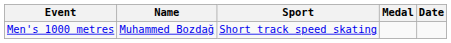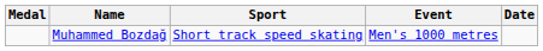columns swapped: Medal <-> Event
